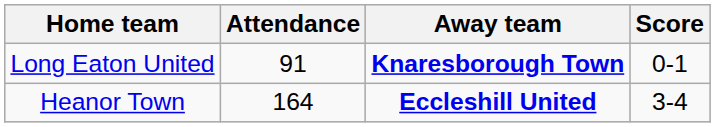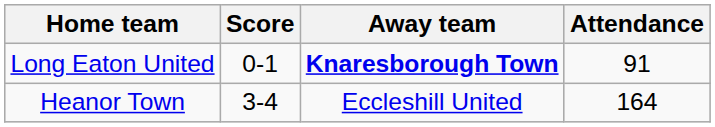columns swapped: Score <-> Attendance
Heanor Town | Away team: bold -> normal
